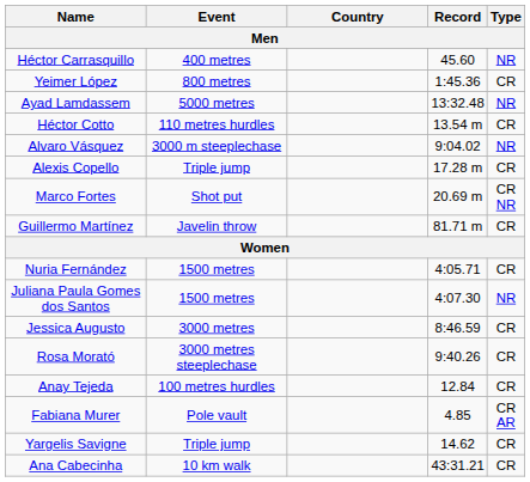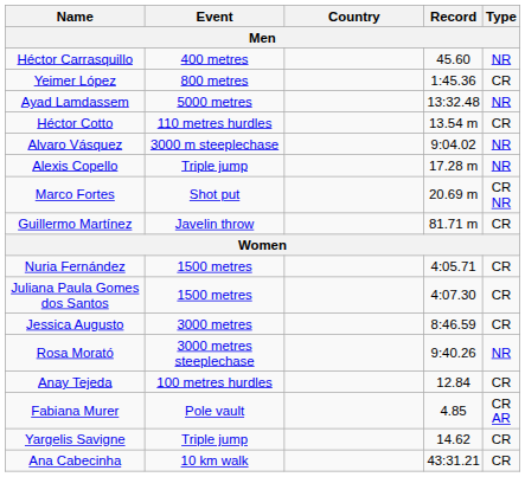Alexis Copello | Type: CR -> NR
Juliana Paula Gomes dos Santos | Type: NR -> CR
Rosa Morató | Type: CR -> NR
